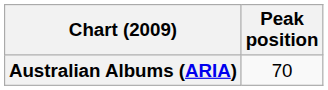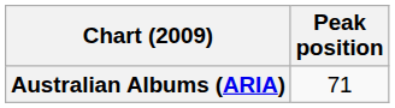Australian Albums (ARIA) | Peak position: 70 -> 71
